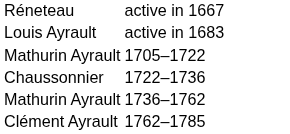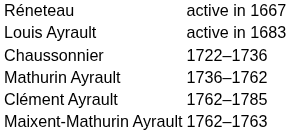- row: Mathurin Ayrault | 1705–1722
+ row: Maixent-Mathurin Ayrault | 1762–1763
